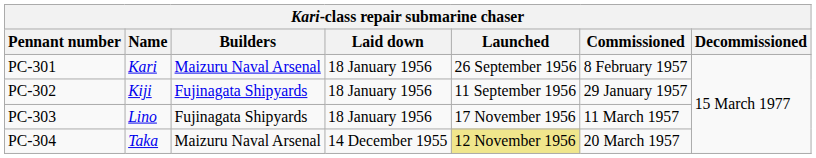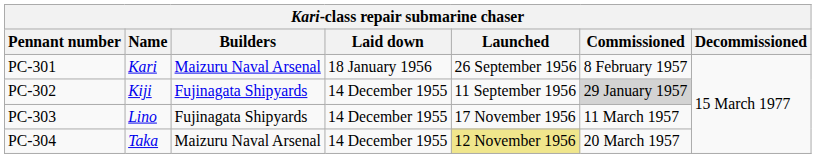PC-302 | Laid down: 18 January 1956 -> 14 December 1955
PC-302 | Commissioned: no background -> lightgrey background
PC-303 | Laid down: 18 January 1956 -> 14 December 1955
